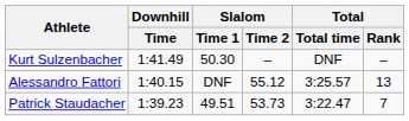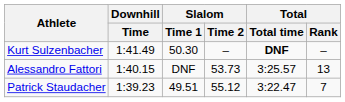Kurt Sulzenbacher | Total / Total time: normal -> bold
Alessandro Fattori | Slalom / Time 2: 55.12 -> 53.73
Patrick Staudacher | Slalom / Time 2: 53.73 -> 55.12
